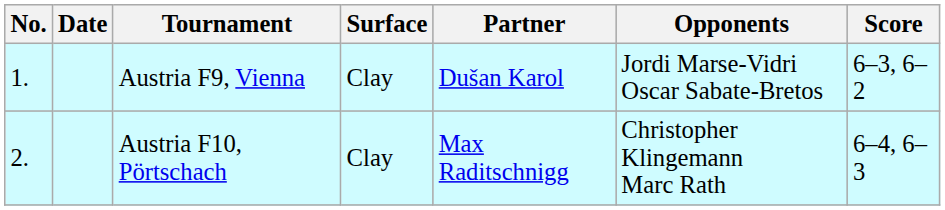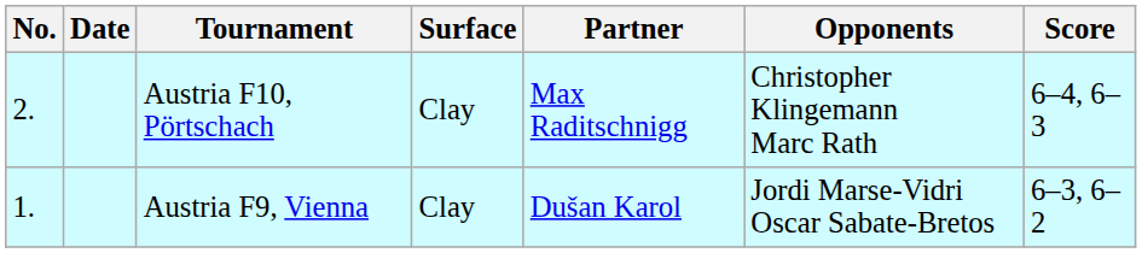rows swapped: Austria F9, Vienna <-> Austria F10, Pörtschach
